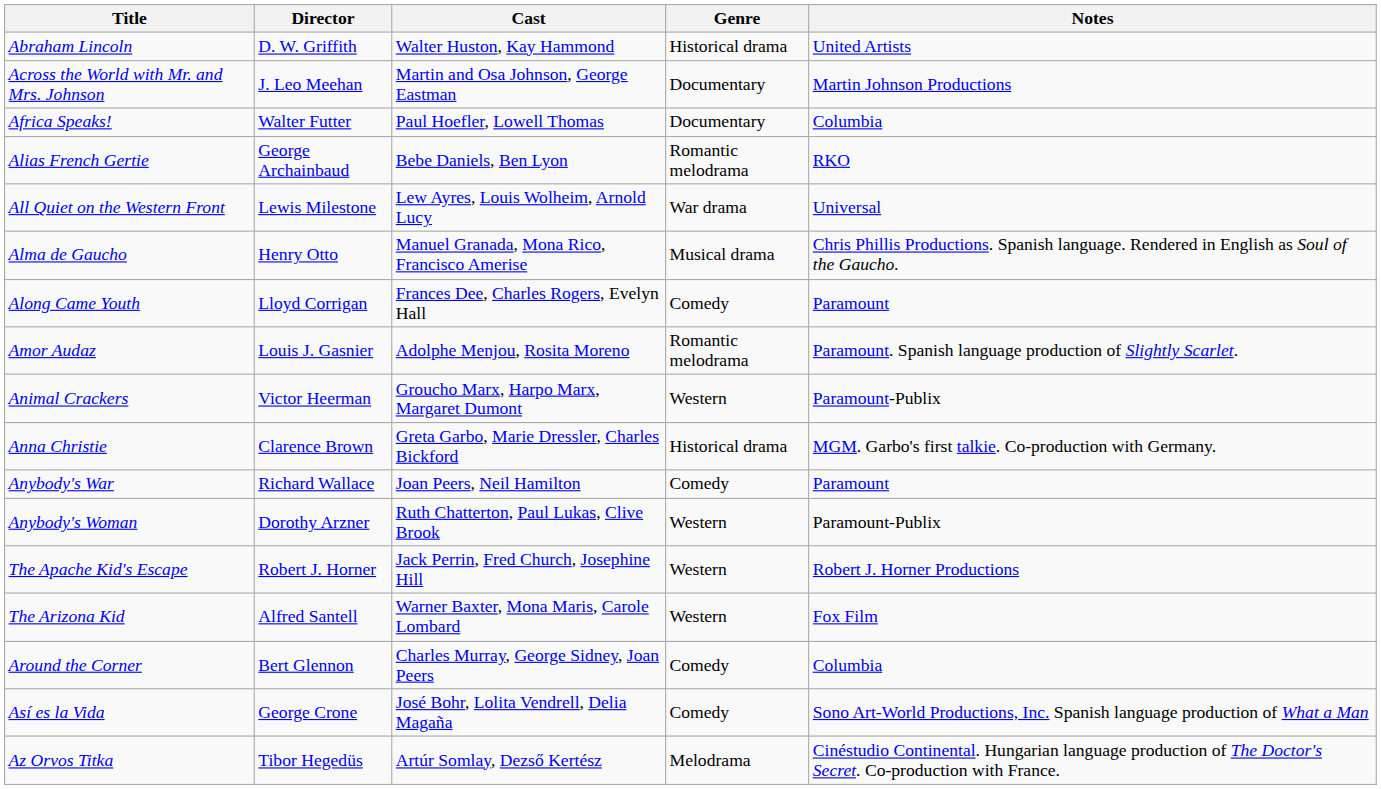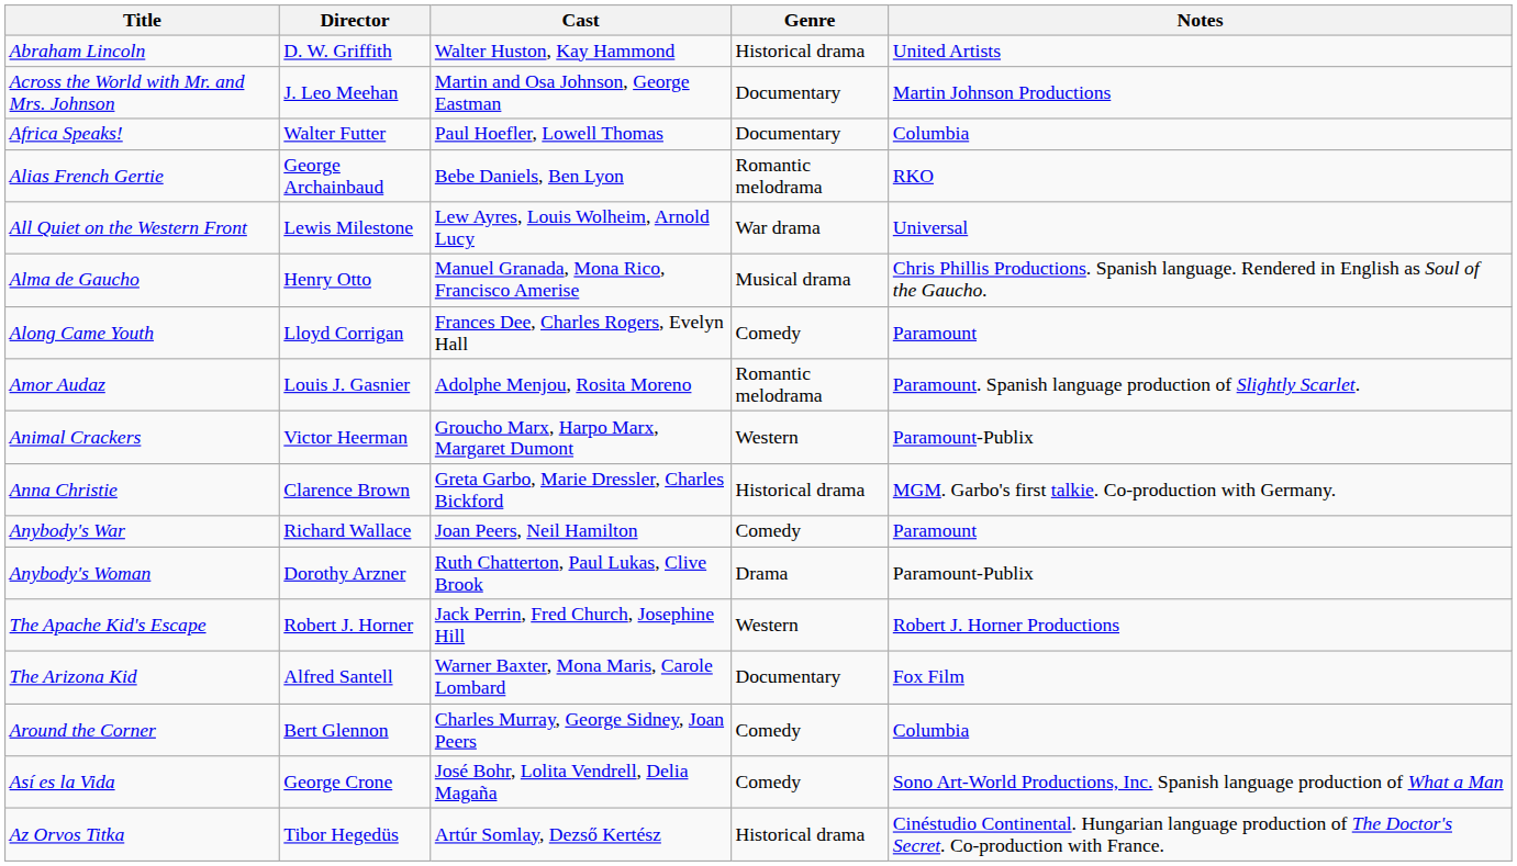Anybody's Woman | Genre: Western -> Drama
The Arizona Kid | Genre: Western -> Documentary
Az Orvos Titka | Genre: Melodrama -> Historical drama
